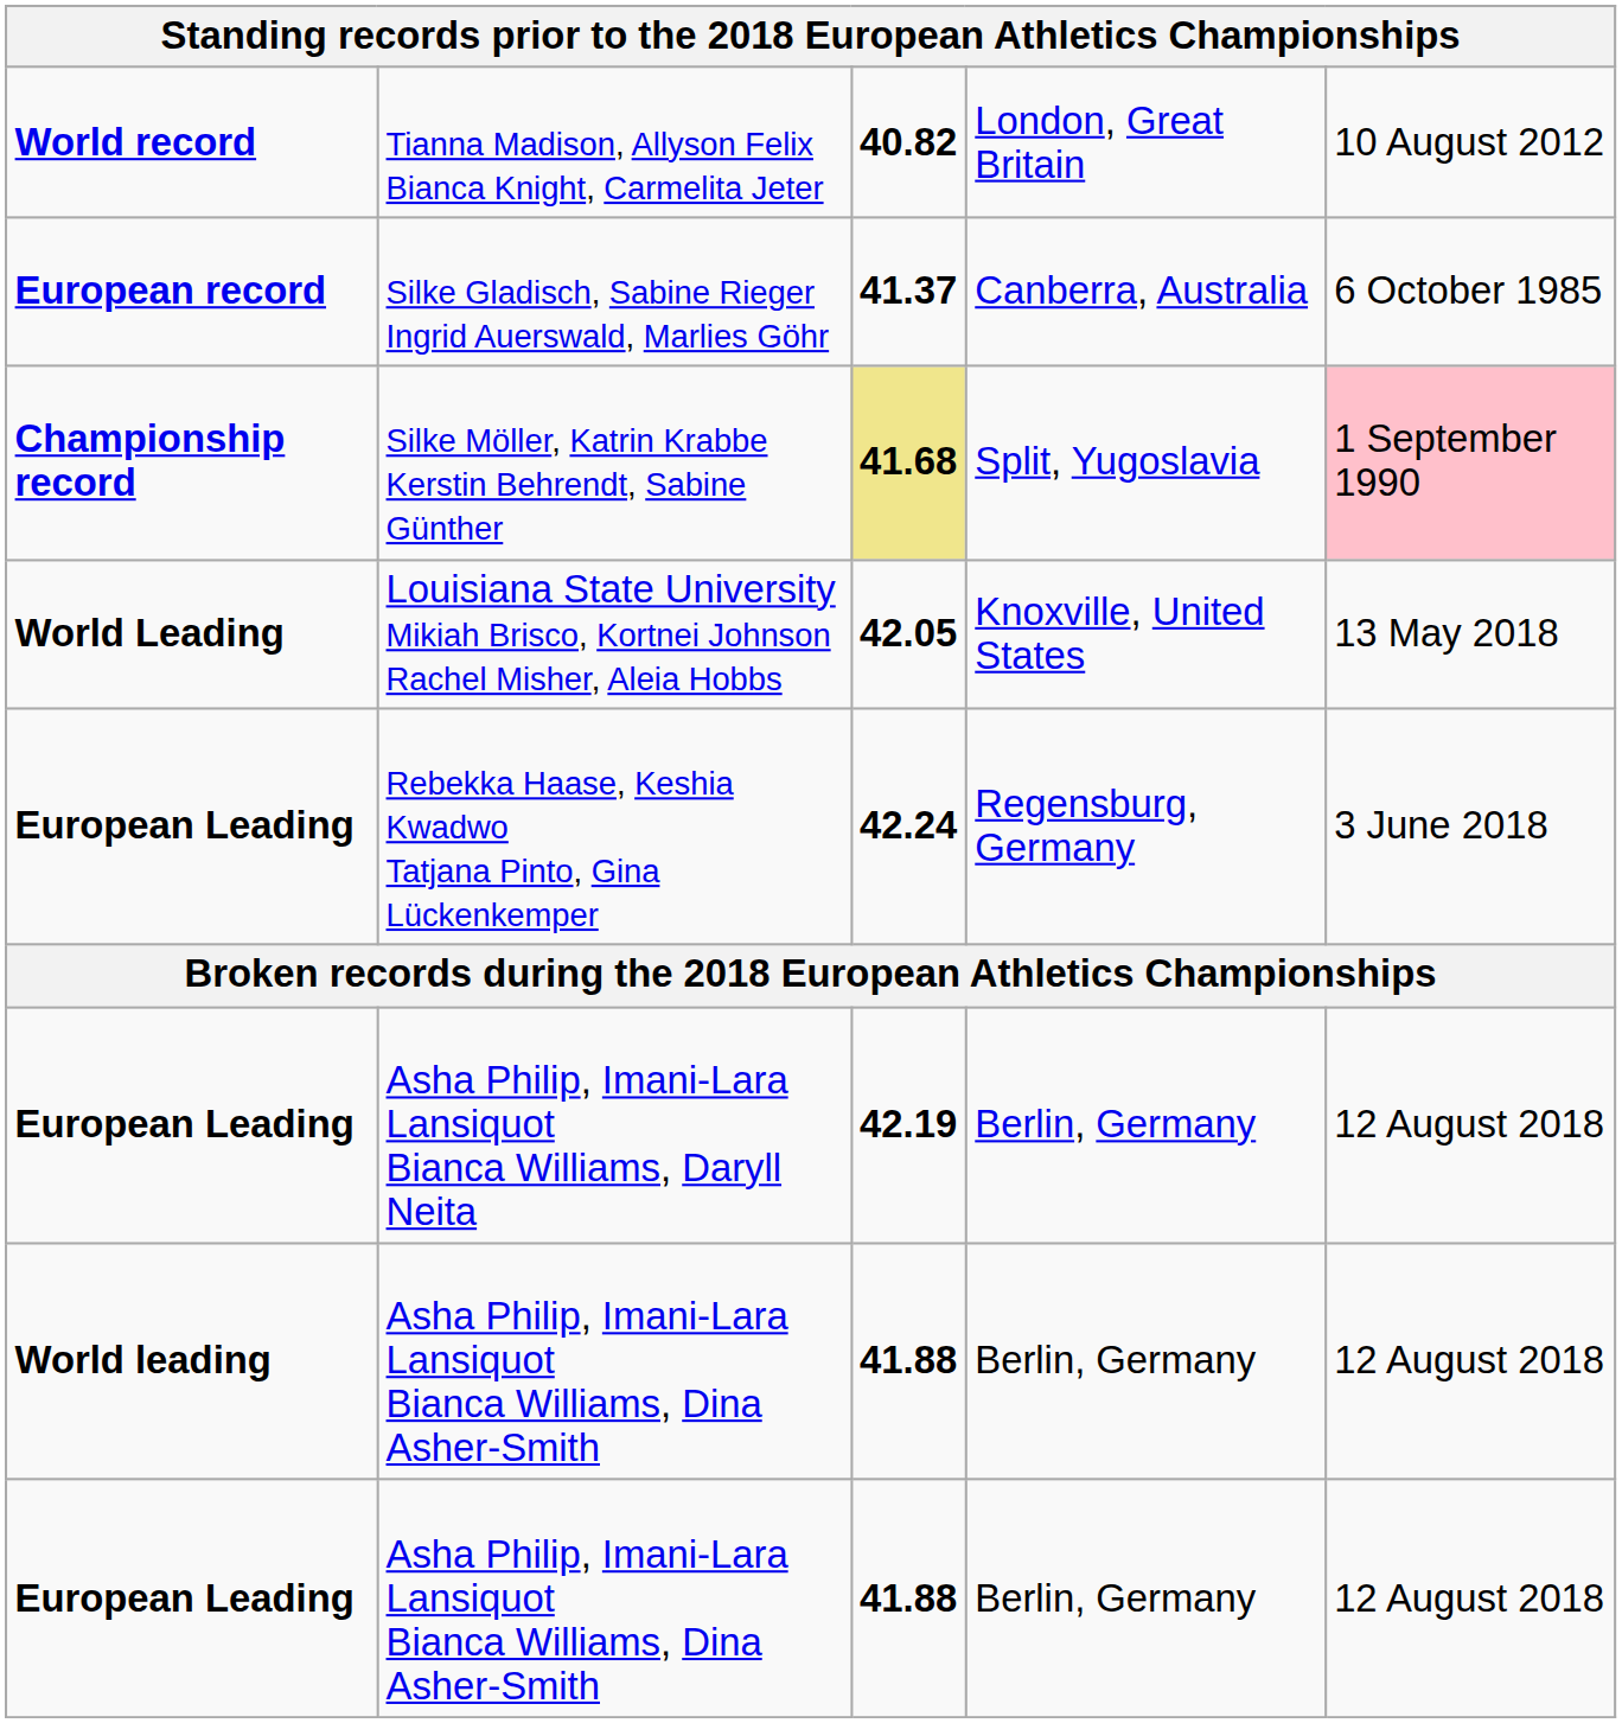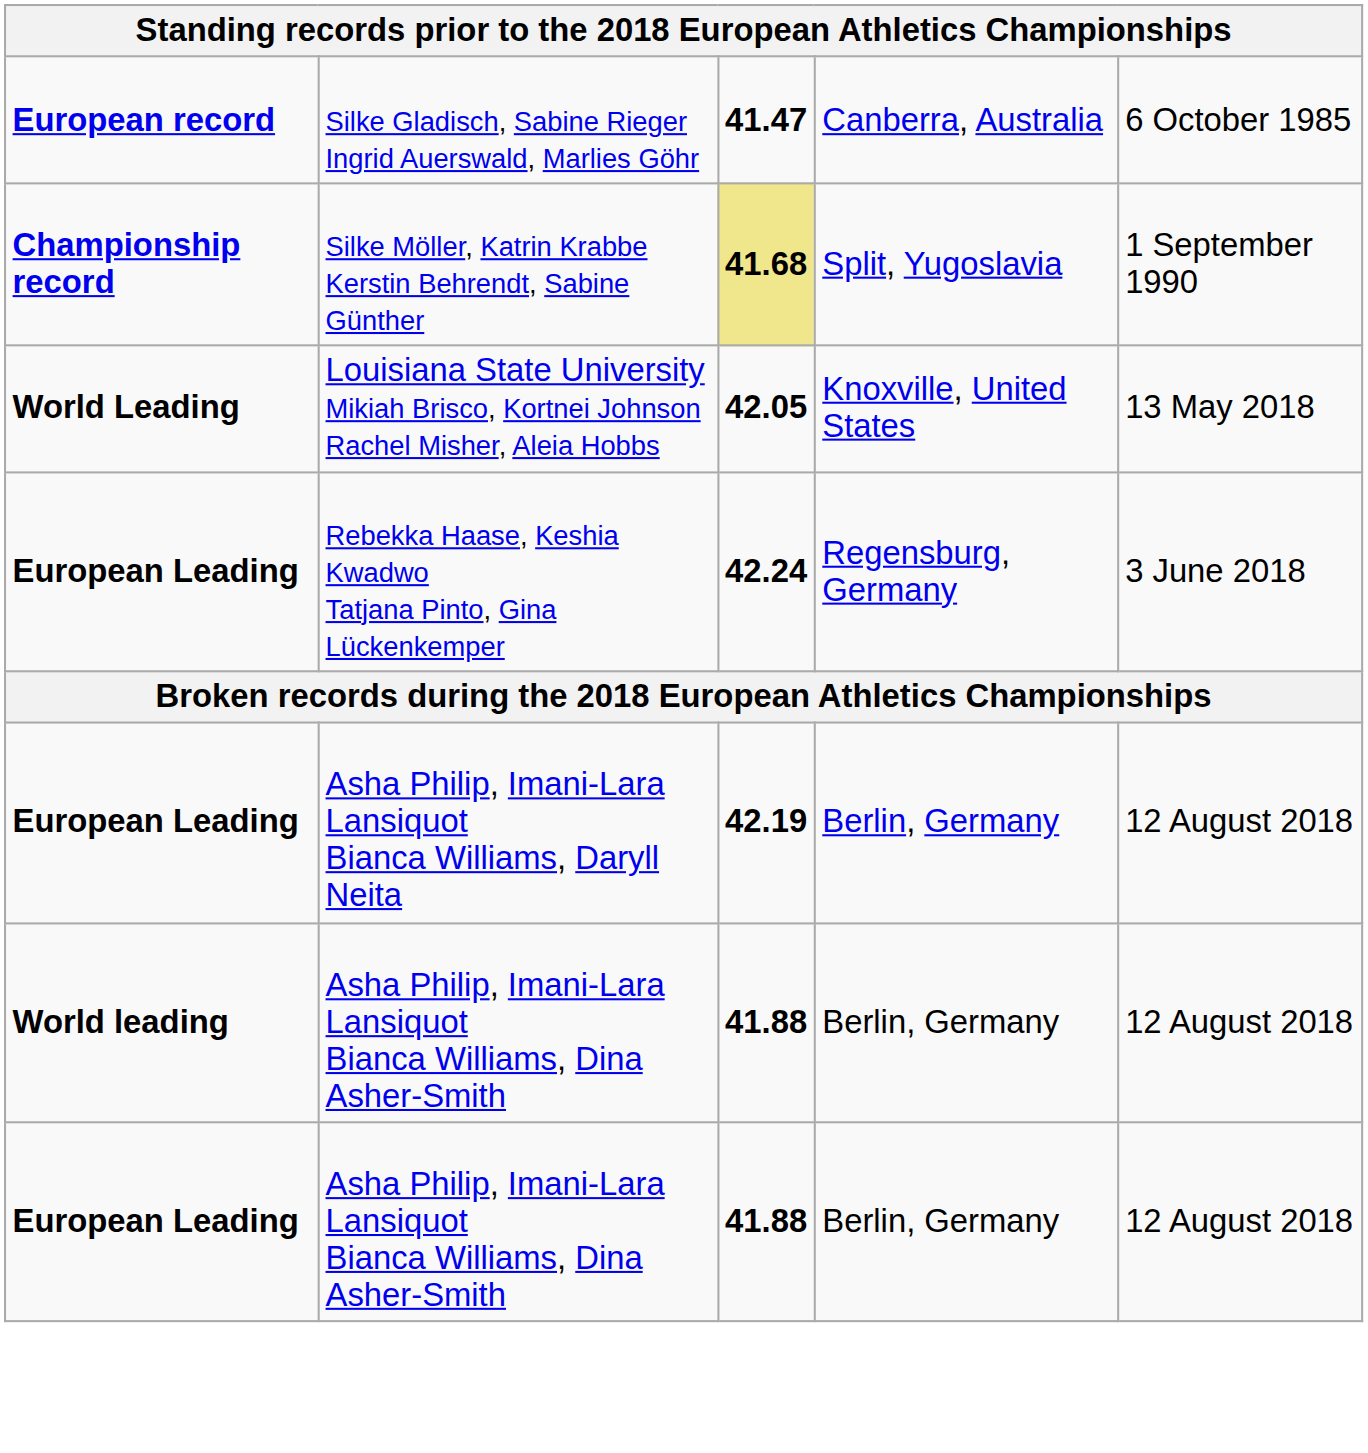- row: World record | Tianna Madison, Allyson Felix Bianca Knight, Carmelita Jeter | 40.82 | London, Great Britain | 10 August 2012
Silke Gladisch, Sabine Rieger Ingrid Auerswald, Marlies Göhr | column 3: 41.37 -> 41.47
Silke Möller, Katrin Krabbe Kerstin Behrendt, Sabine Günther | column 5: pink background -> no background
